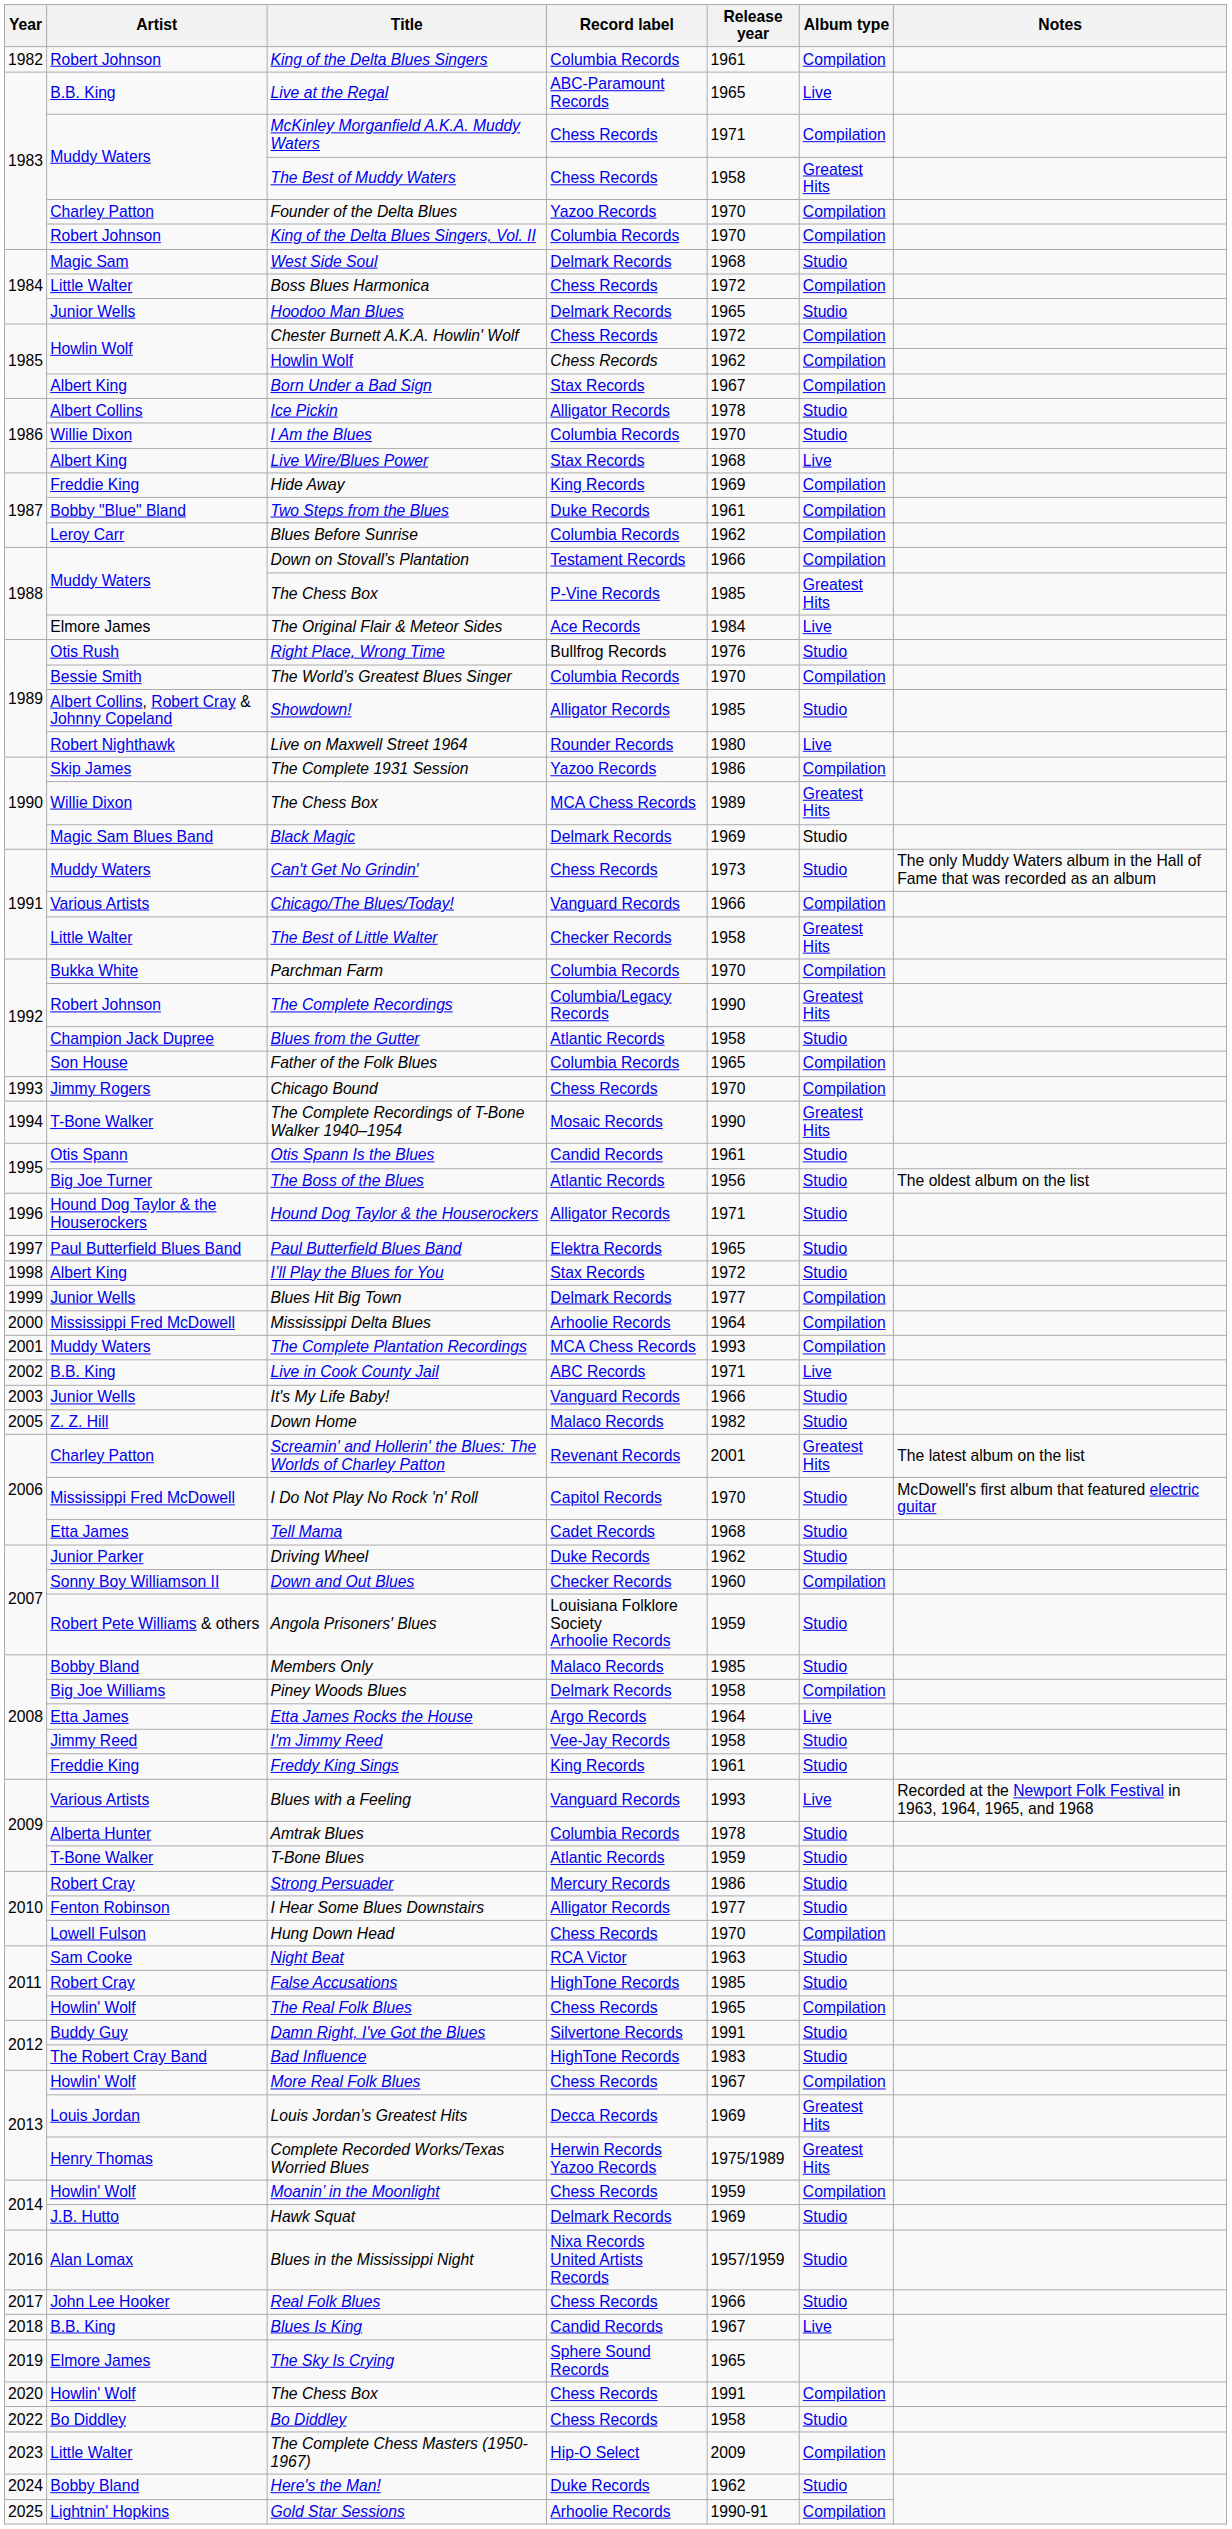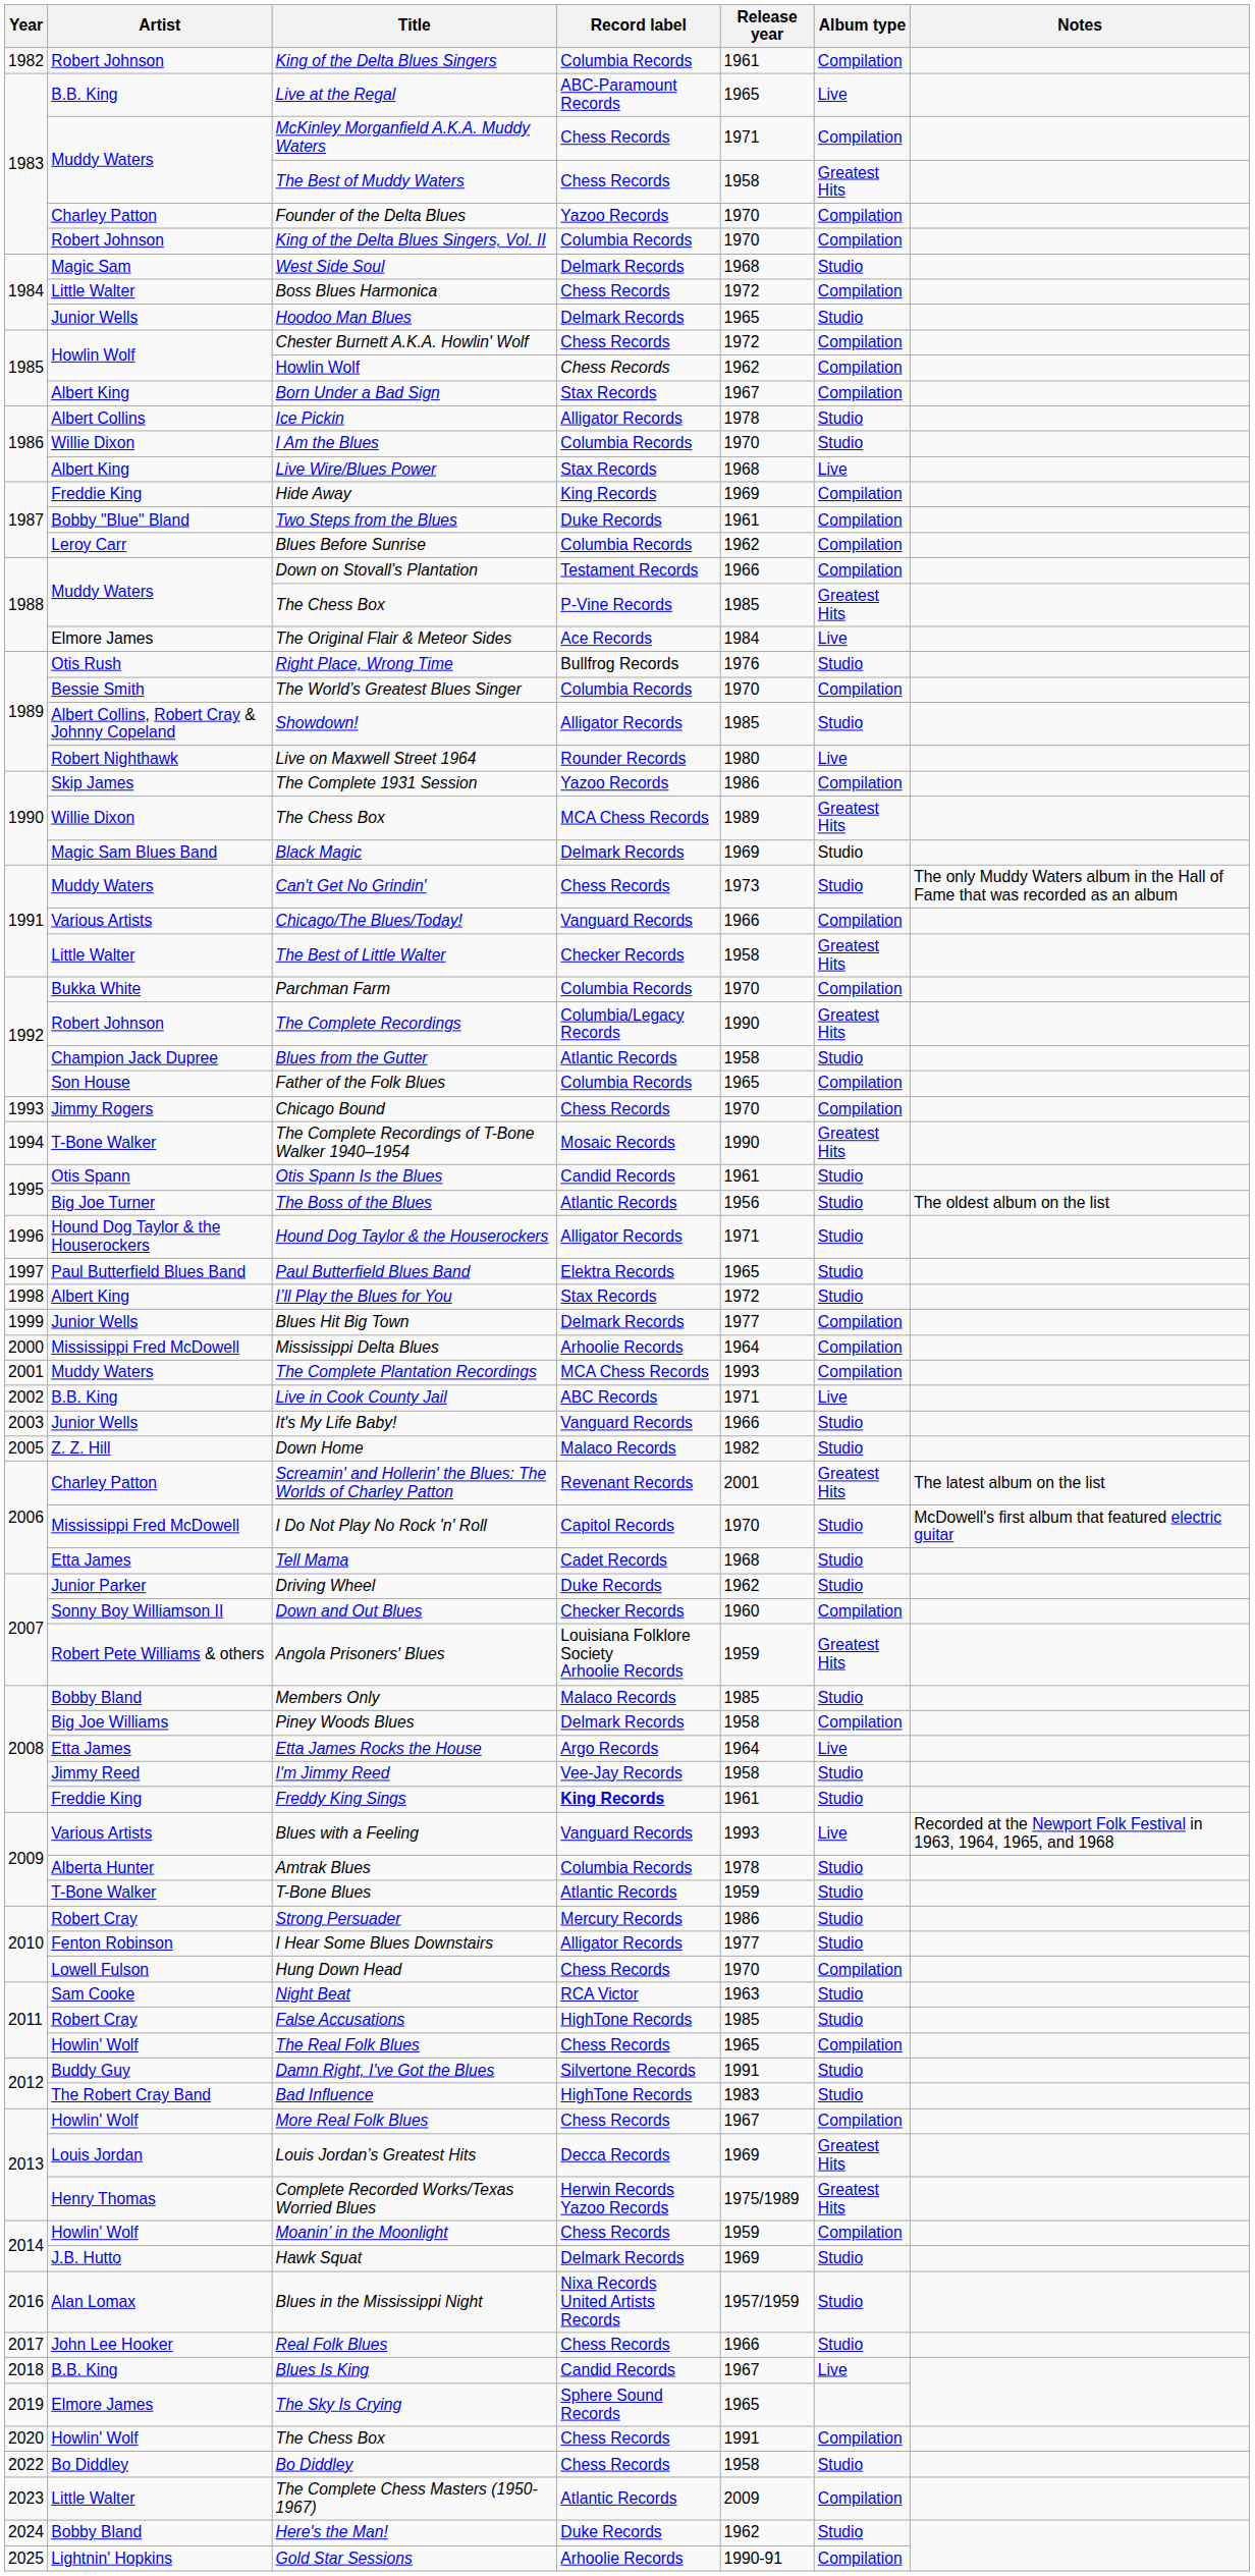Angola Prisoners' Blues | Album type: Studio -> Greatest Hits
Freddy King Sings | Record label: normal -> bold
The Complete Chess Masters (1950-1967) | Record label: Hip-O Select -> Atlantic Records
